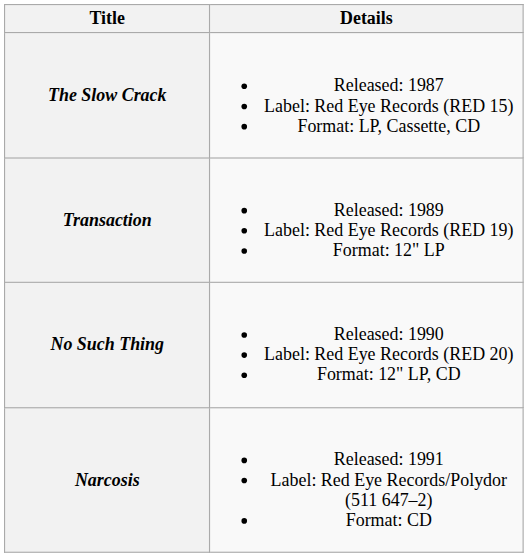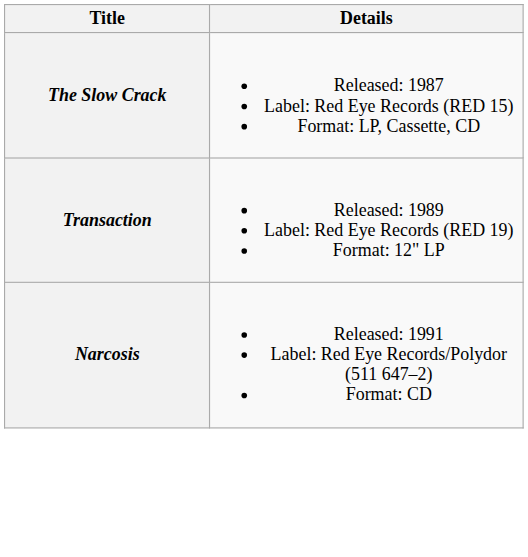- row: No Such Thing | Released: 1990 Label: Red Eye Records (RED 20) Format: 12" LP, CD
